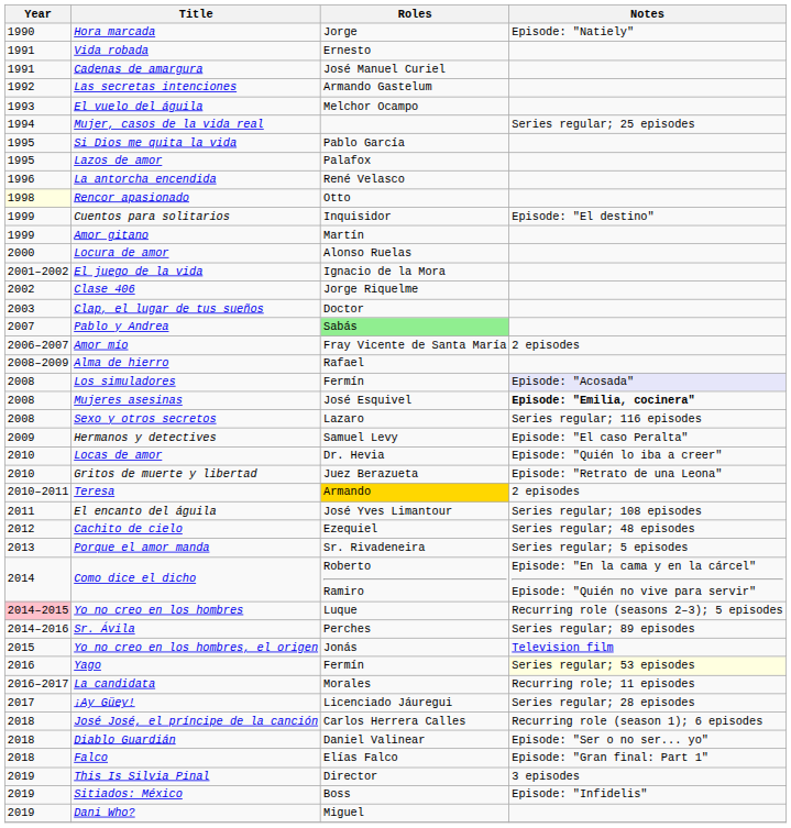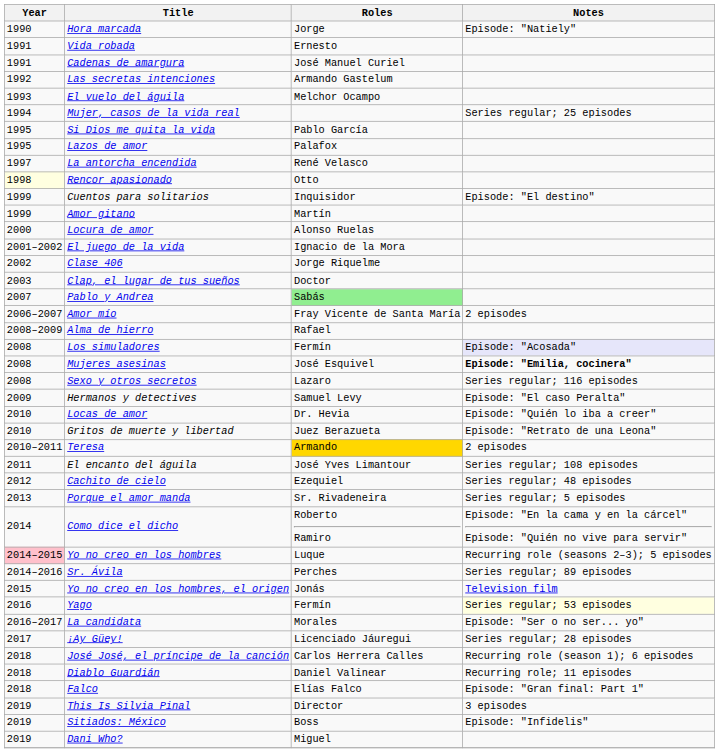La antorcha encendida | Year: 1996 -> 1997
La candidata | Notes: Recurring role; 11 episodes -> Episode: "Ser o no ser... yo"
Diablo Guardián | Notes: Episode: "Ser o no ser... yo" -> Recurring role; 11 episodes
